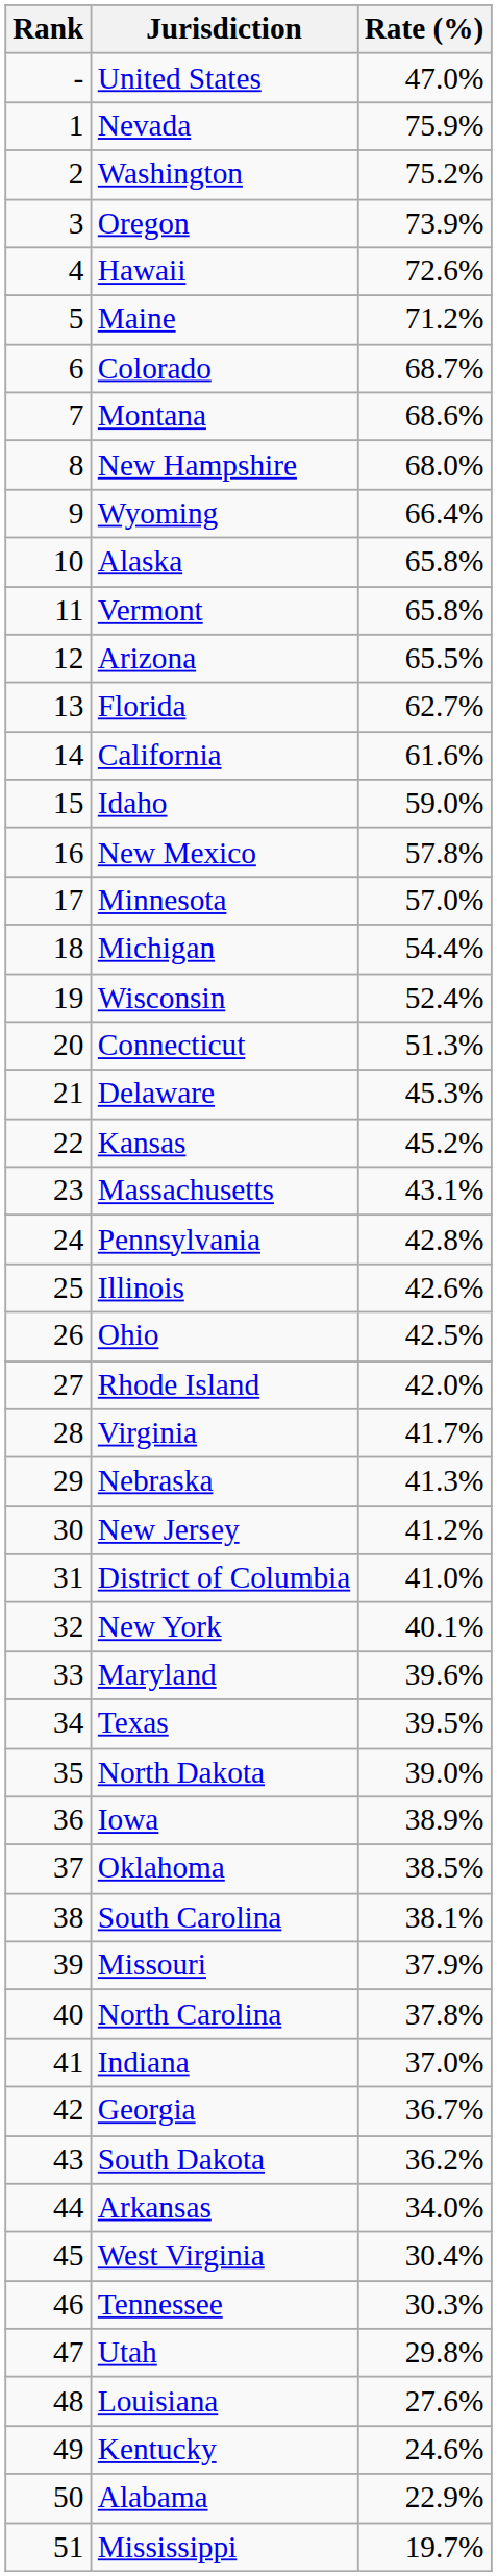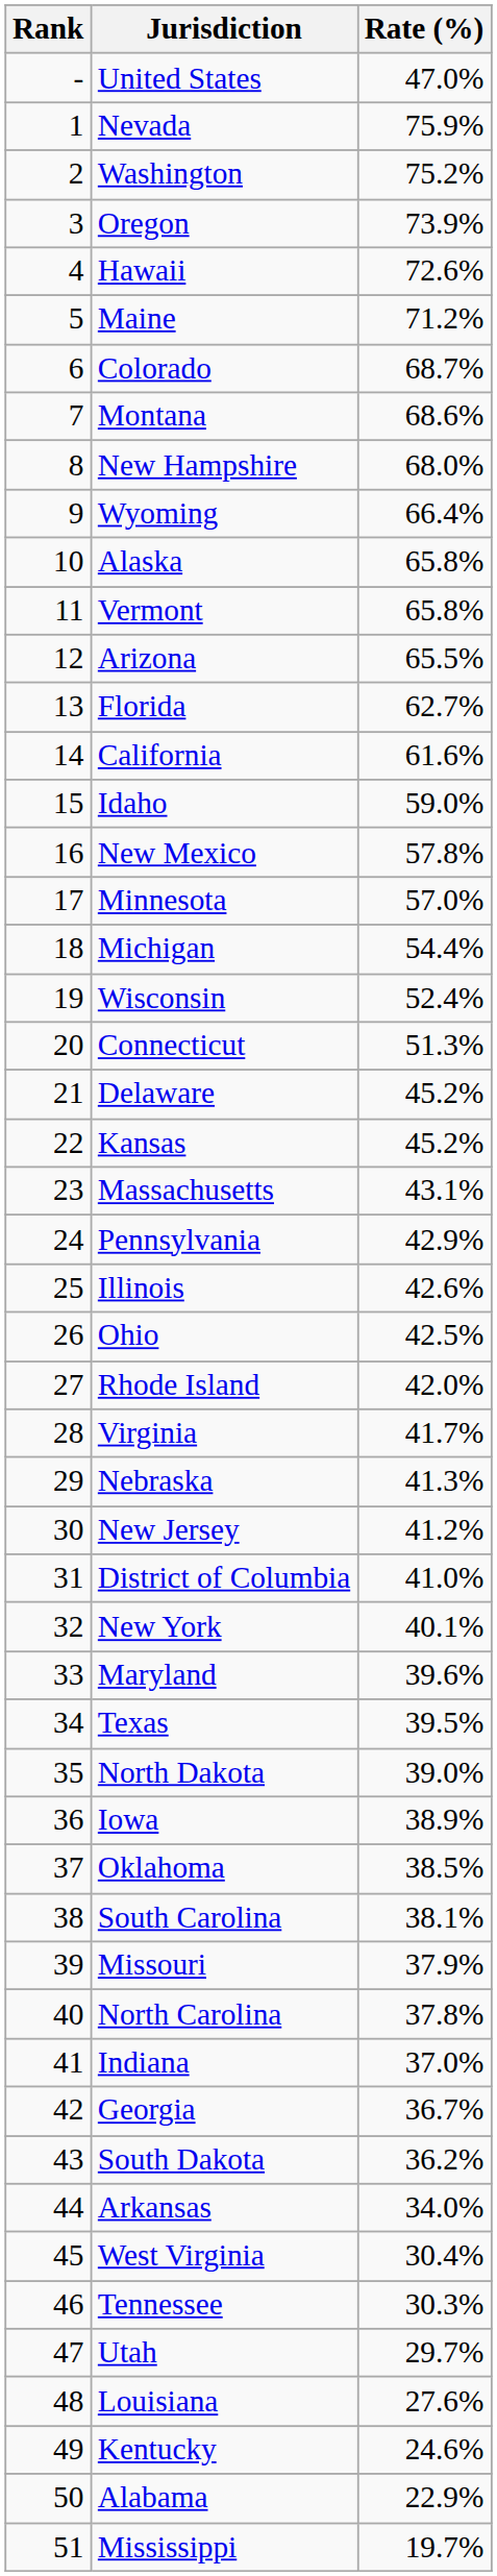Delaware | Rate (%): 45.3% -> 45.2%
Pennsylvania | Rate (%): 42.8% -> 42.9%
Utah | Rate (%): 29.8% -> 29.7%
